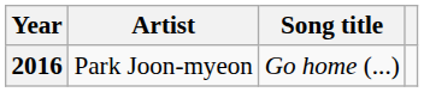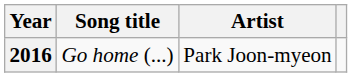columns swapped: Song title <-> Artist
